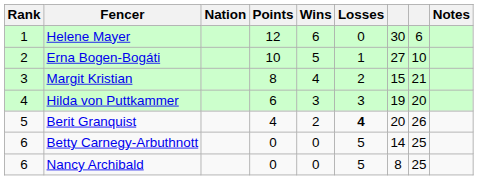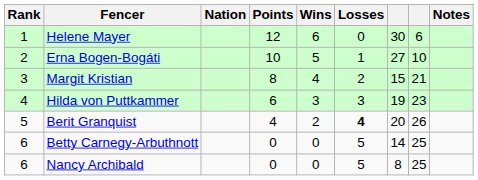Hilda von Puttkammer | column 8: 20 -> 23
